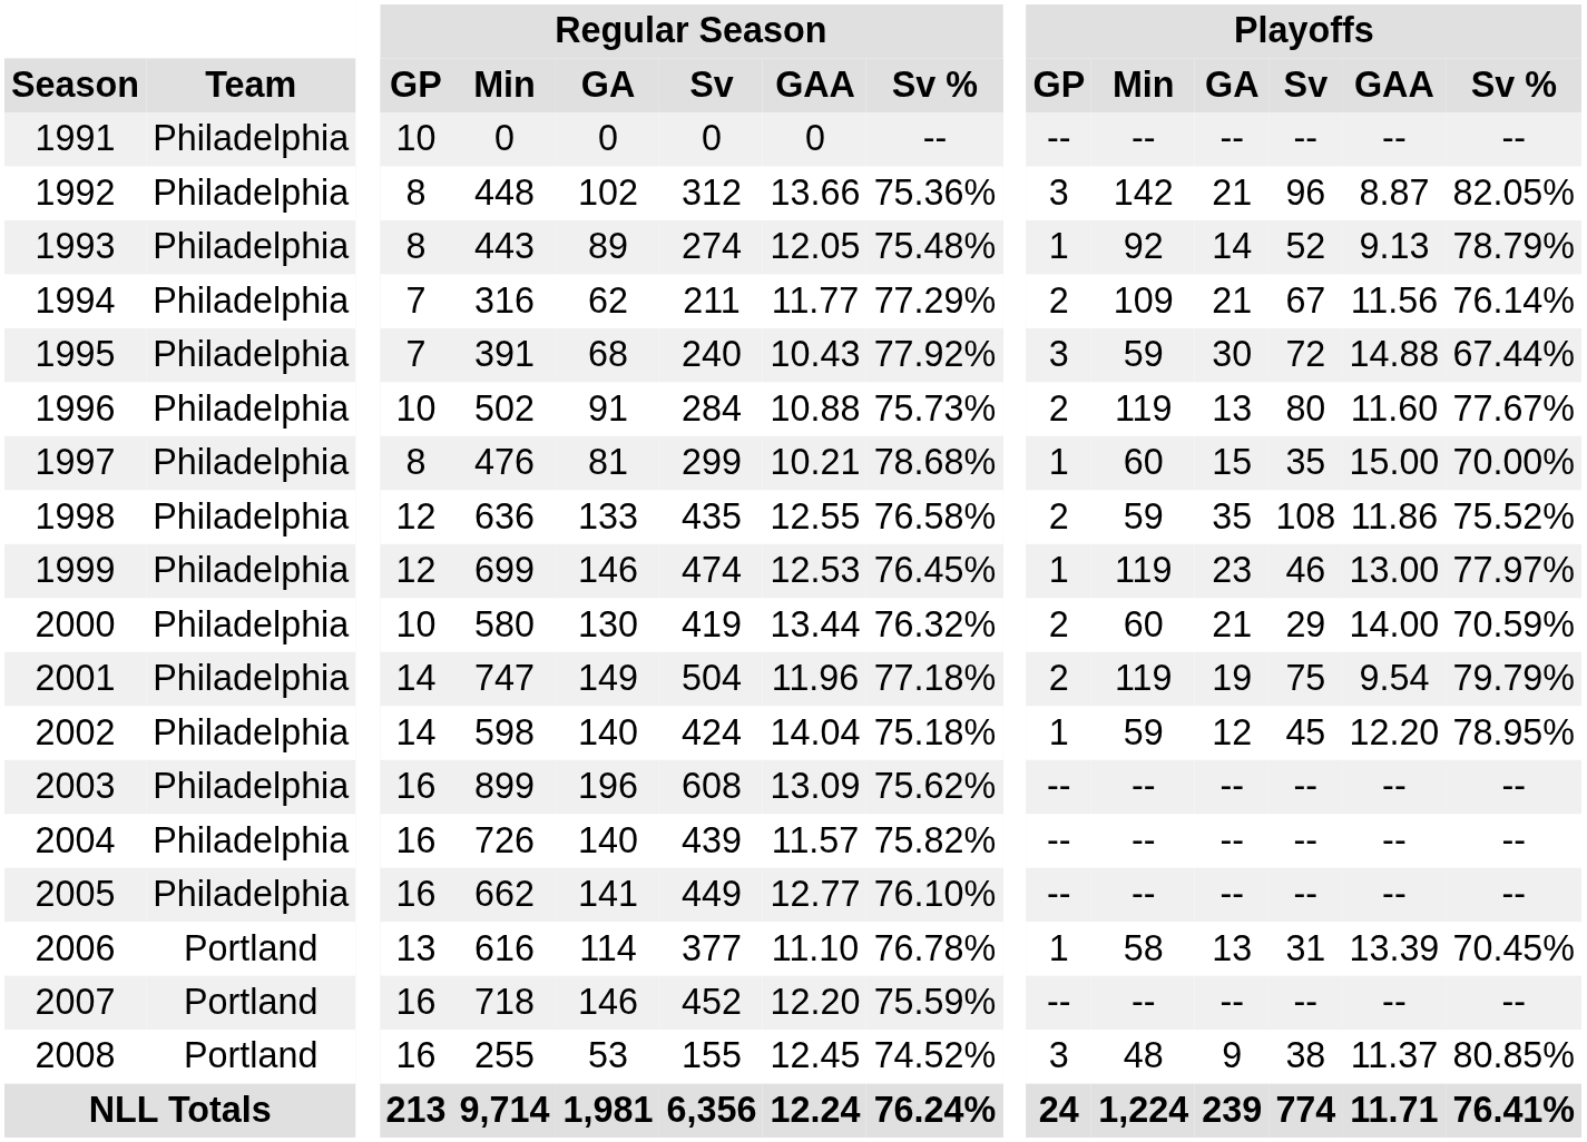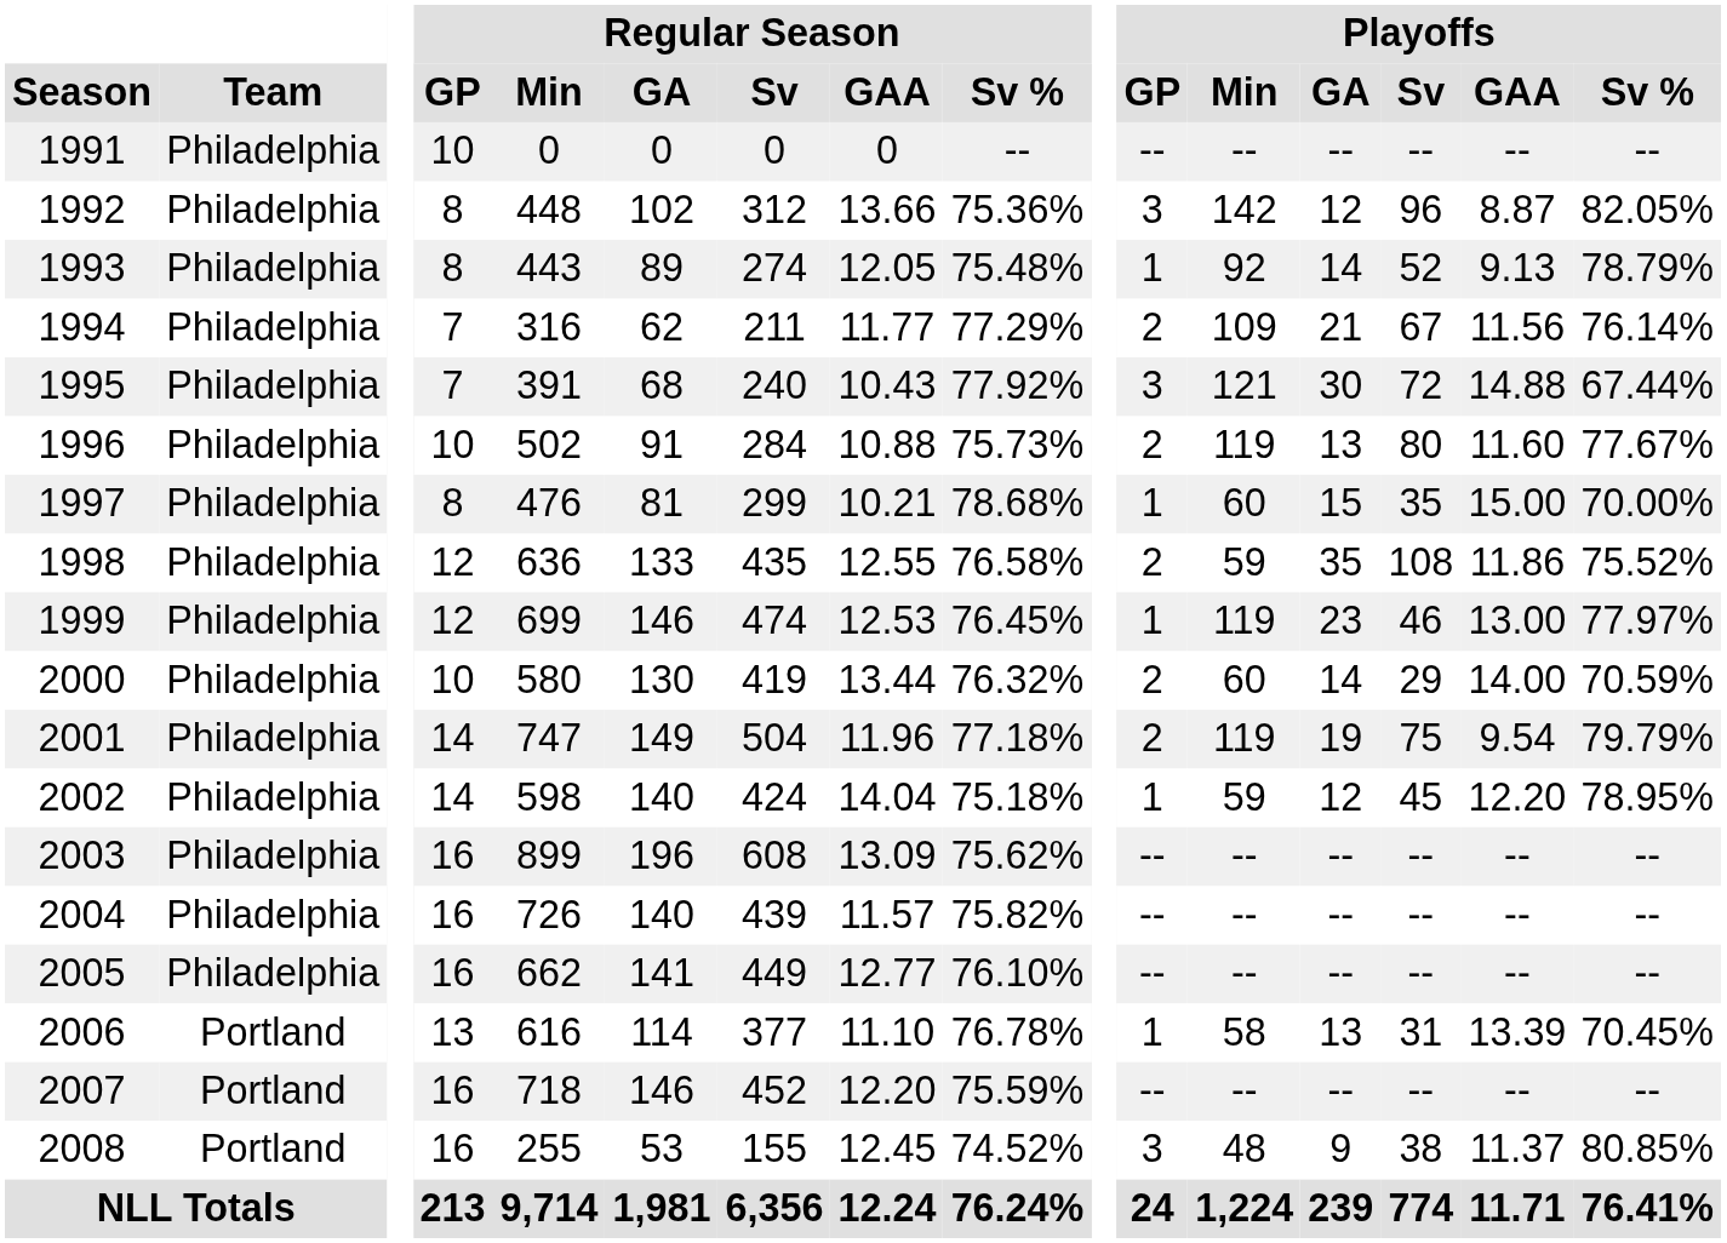1992 | Playoffs / GA: 21 -> 12
1995 | Playoffs / Min: 59 -> 121
2000 | Playoffs / GA: 21 -> 14
